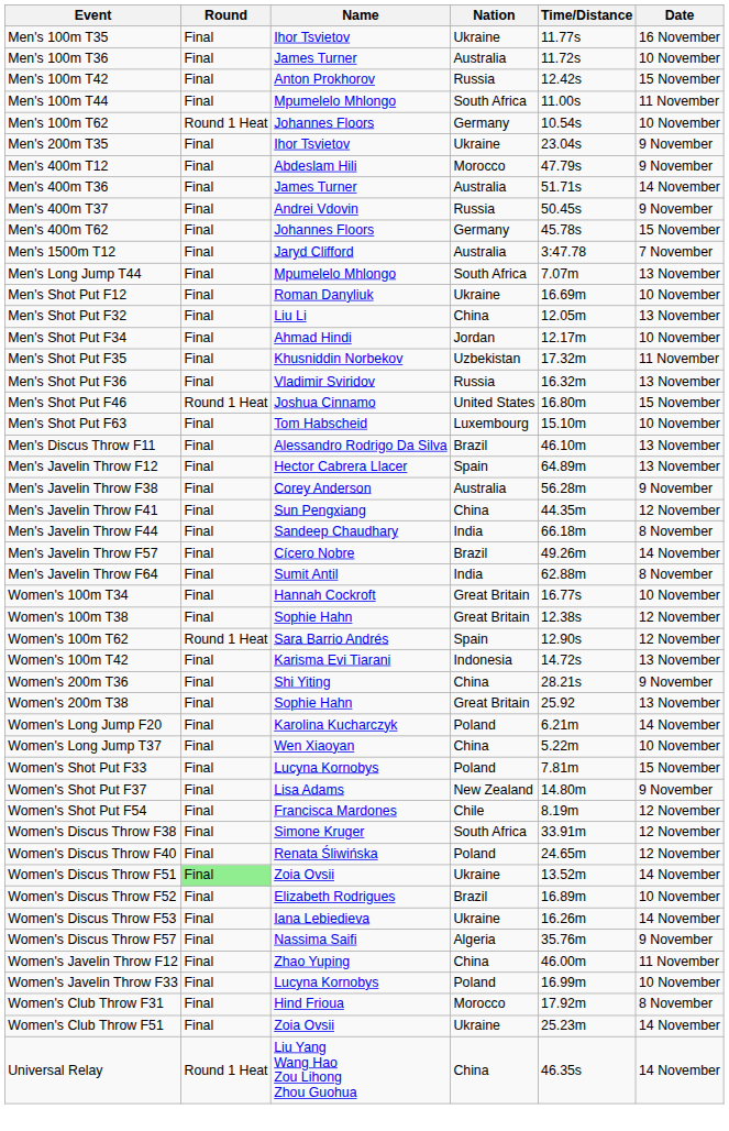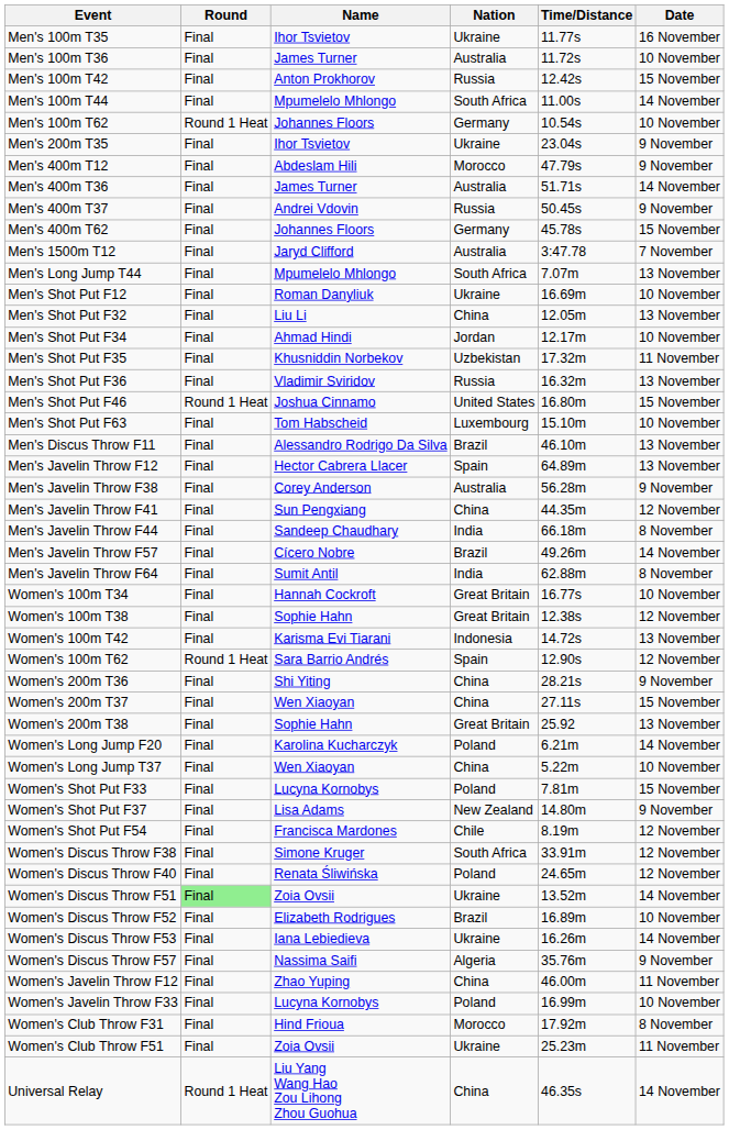Men's 100m T44 | Date: 11 November -> 14 November
rows swapped: Women's 100m T42 <-> Women's 100m T62
+ row: Women's 200m T37 | Final | Wen Xiaoyan | China | 27.11s | 15 November
Women's Club Throw F51 | Date: 14 November -> 11 November
